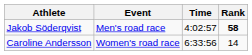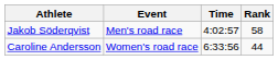Jakob Söderqvist | Rank: bold -> normal
Caroline Andersson | Rank: 14 -> 44
